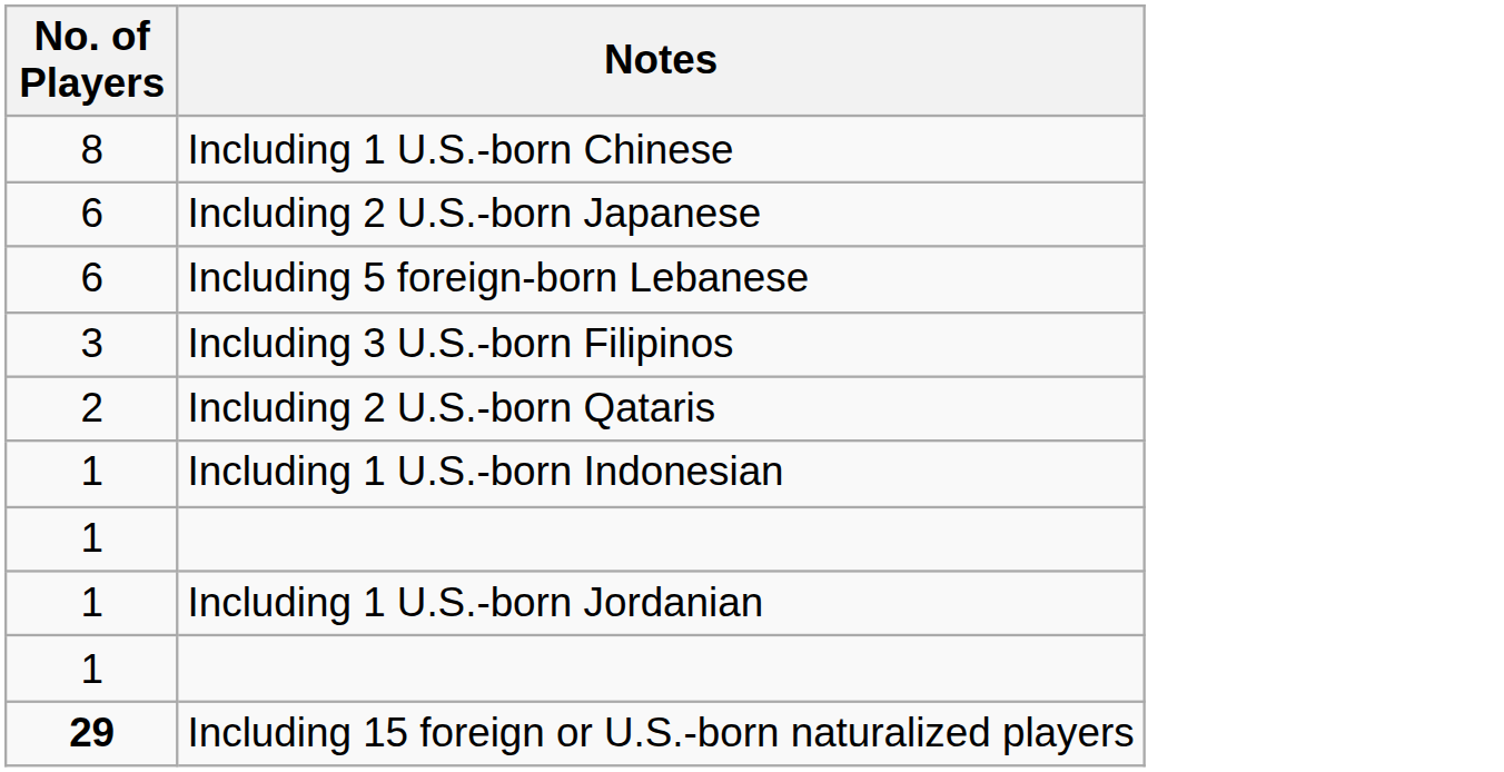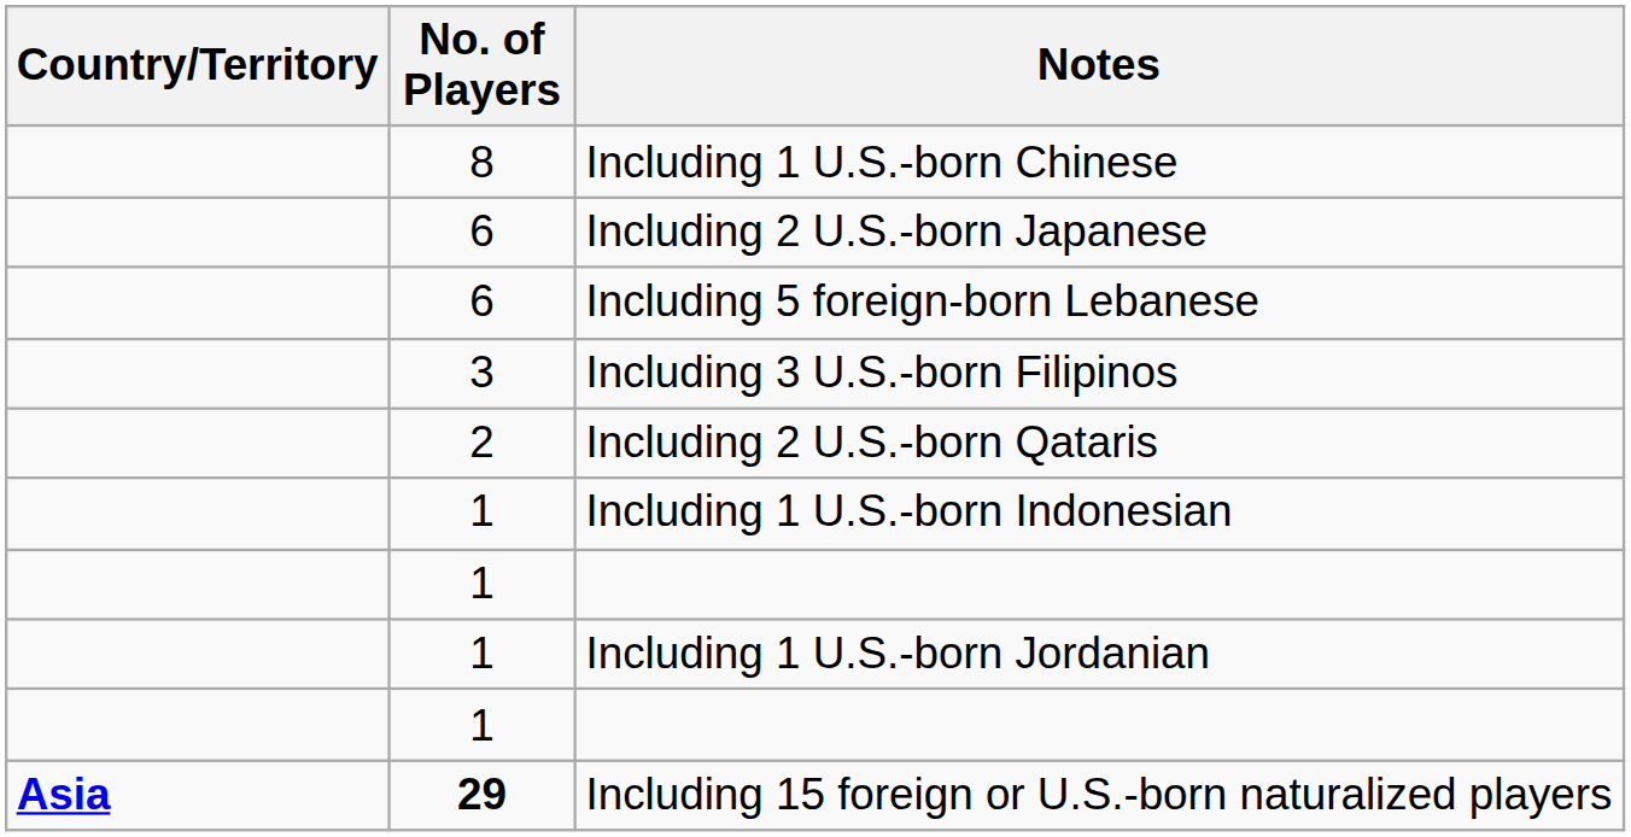+ column: Country/Territory | Asia
